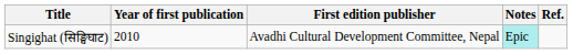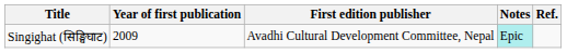Singighat (सिङ्घिघाट) | Year of first publication: 2010 -> 2009
